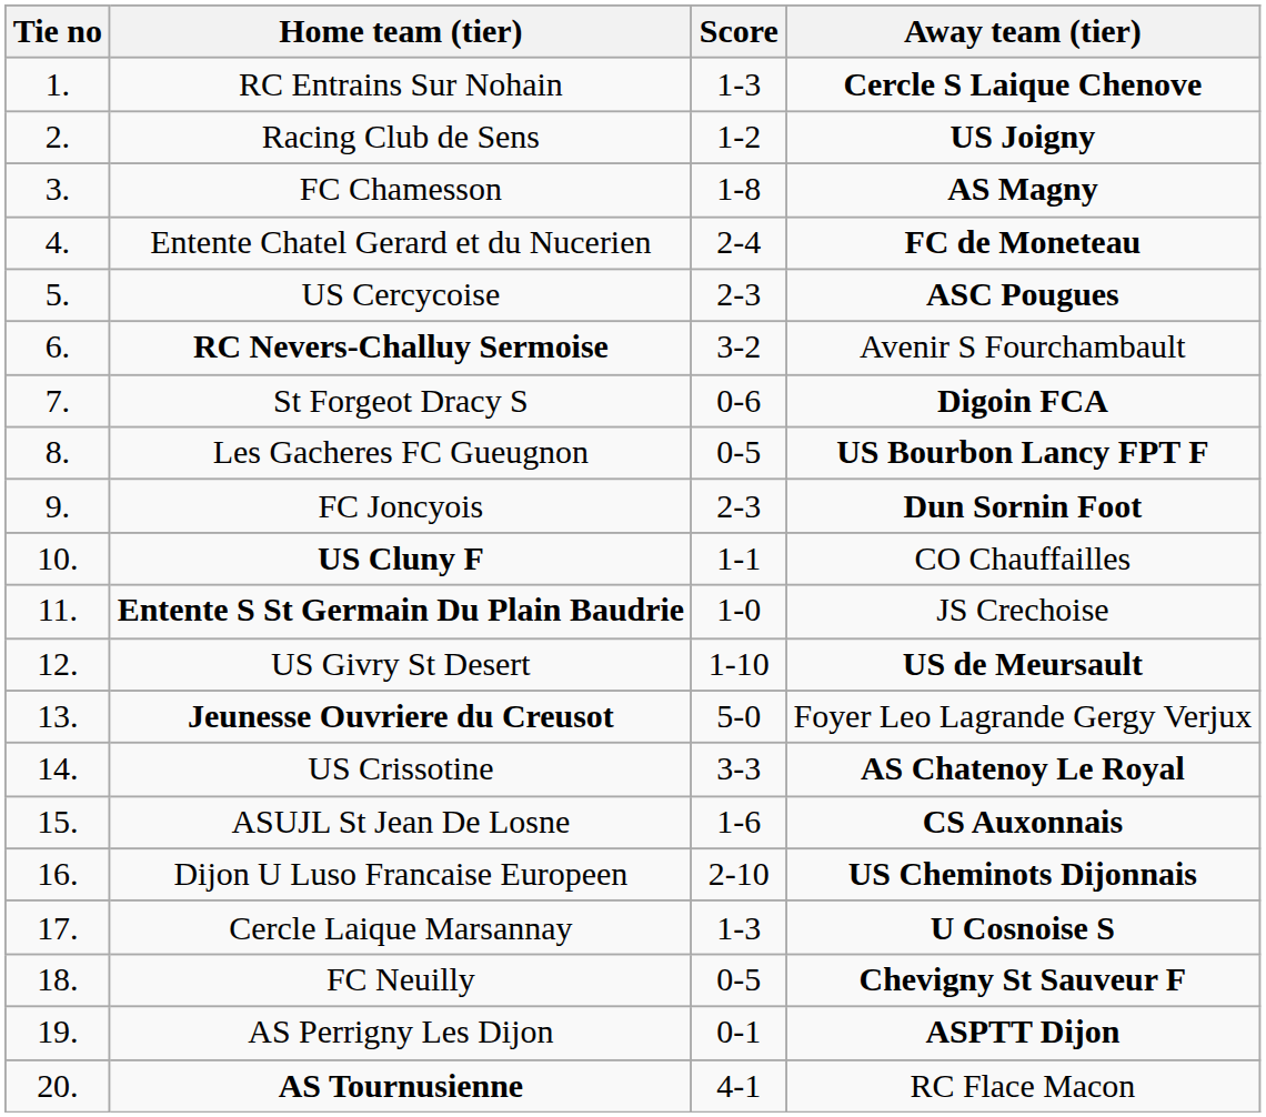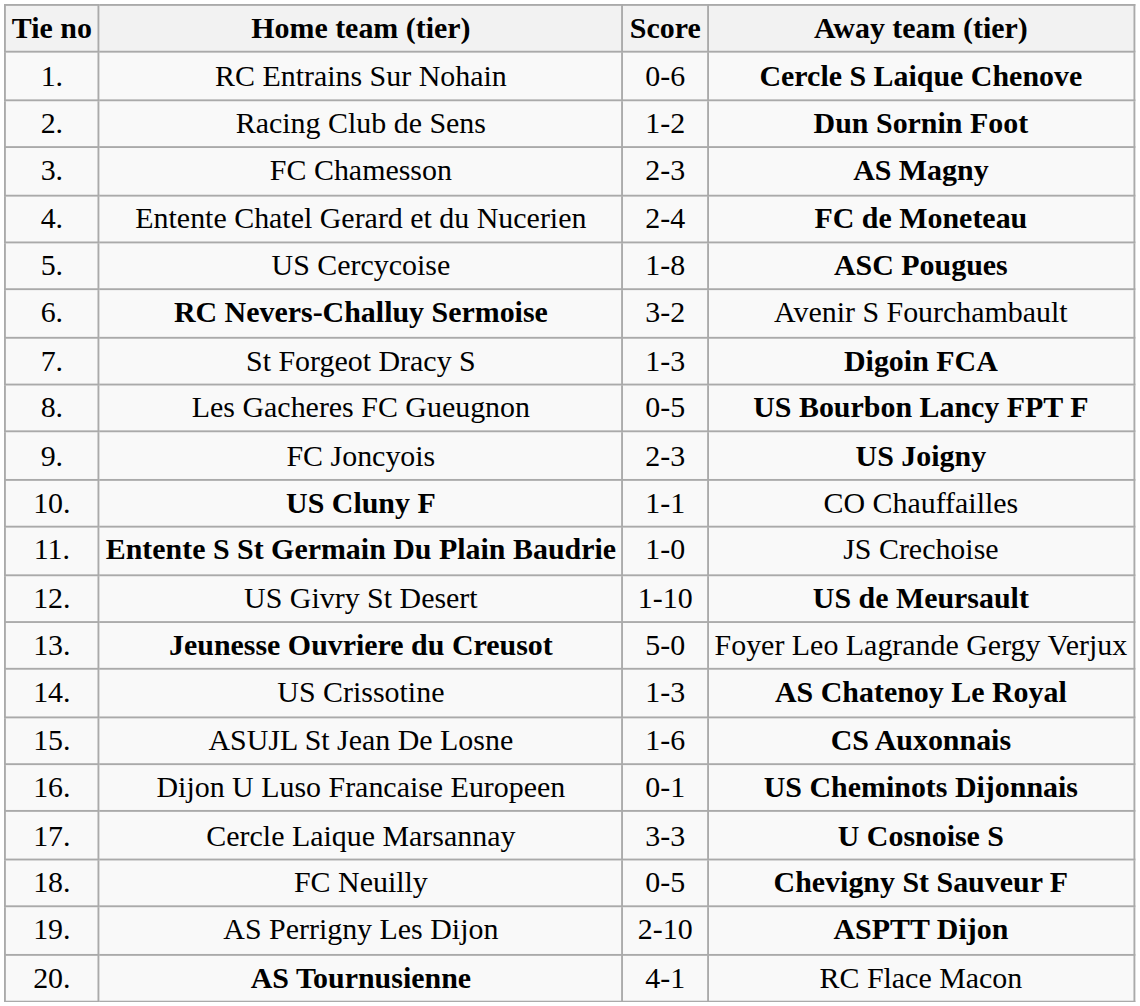RC Entrains Sur Nohain | Score: 1-3 -> 0-6
Racing Club de Sens | Away team (tier): US Joigny -> Dun Sornin Foot
FC Chamesson | Score: 1-8 -> 2-3
US Cercycoise | Score: 2-3 -> 1-8
St Forgeot Dracy S | Score: 0-6 -> 1-3
FC Joncyois | Away team (tier): Dun Sornin Foot -> US Joigny
US Crissotine | Score: 3-3 -> 1-3
Dijon U Luso Francaise Europeen | Score: 2-10 -> 0-1
Cercle Laique Marsannay | Score: 1-3 -> 3-3
AS Perrigny Les Dijon | Score: 0-1 -> 2-10
